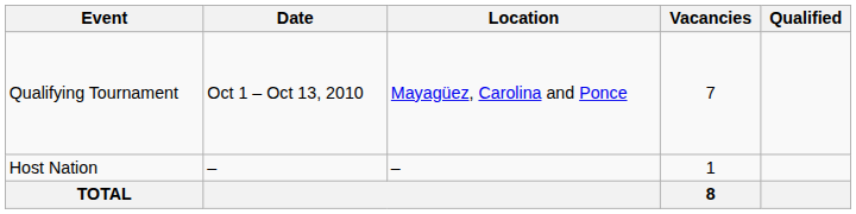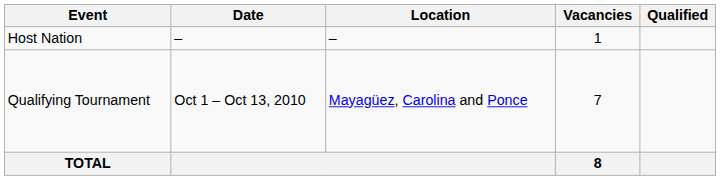rows swapped: Host Nation <-> Qualifying Tournament
